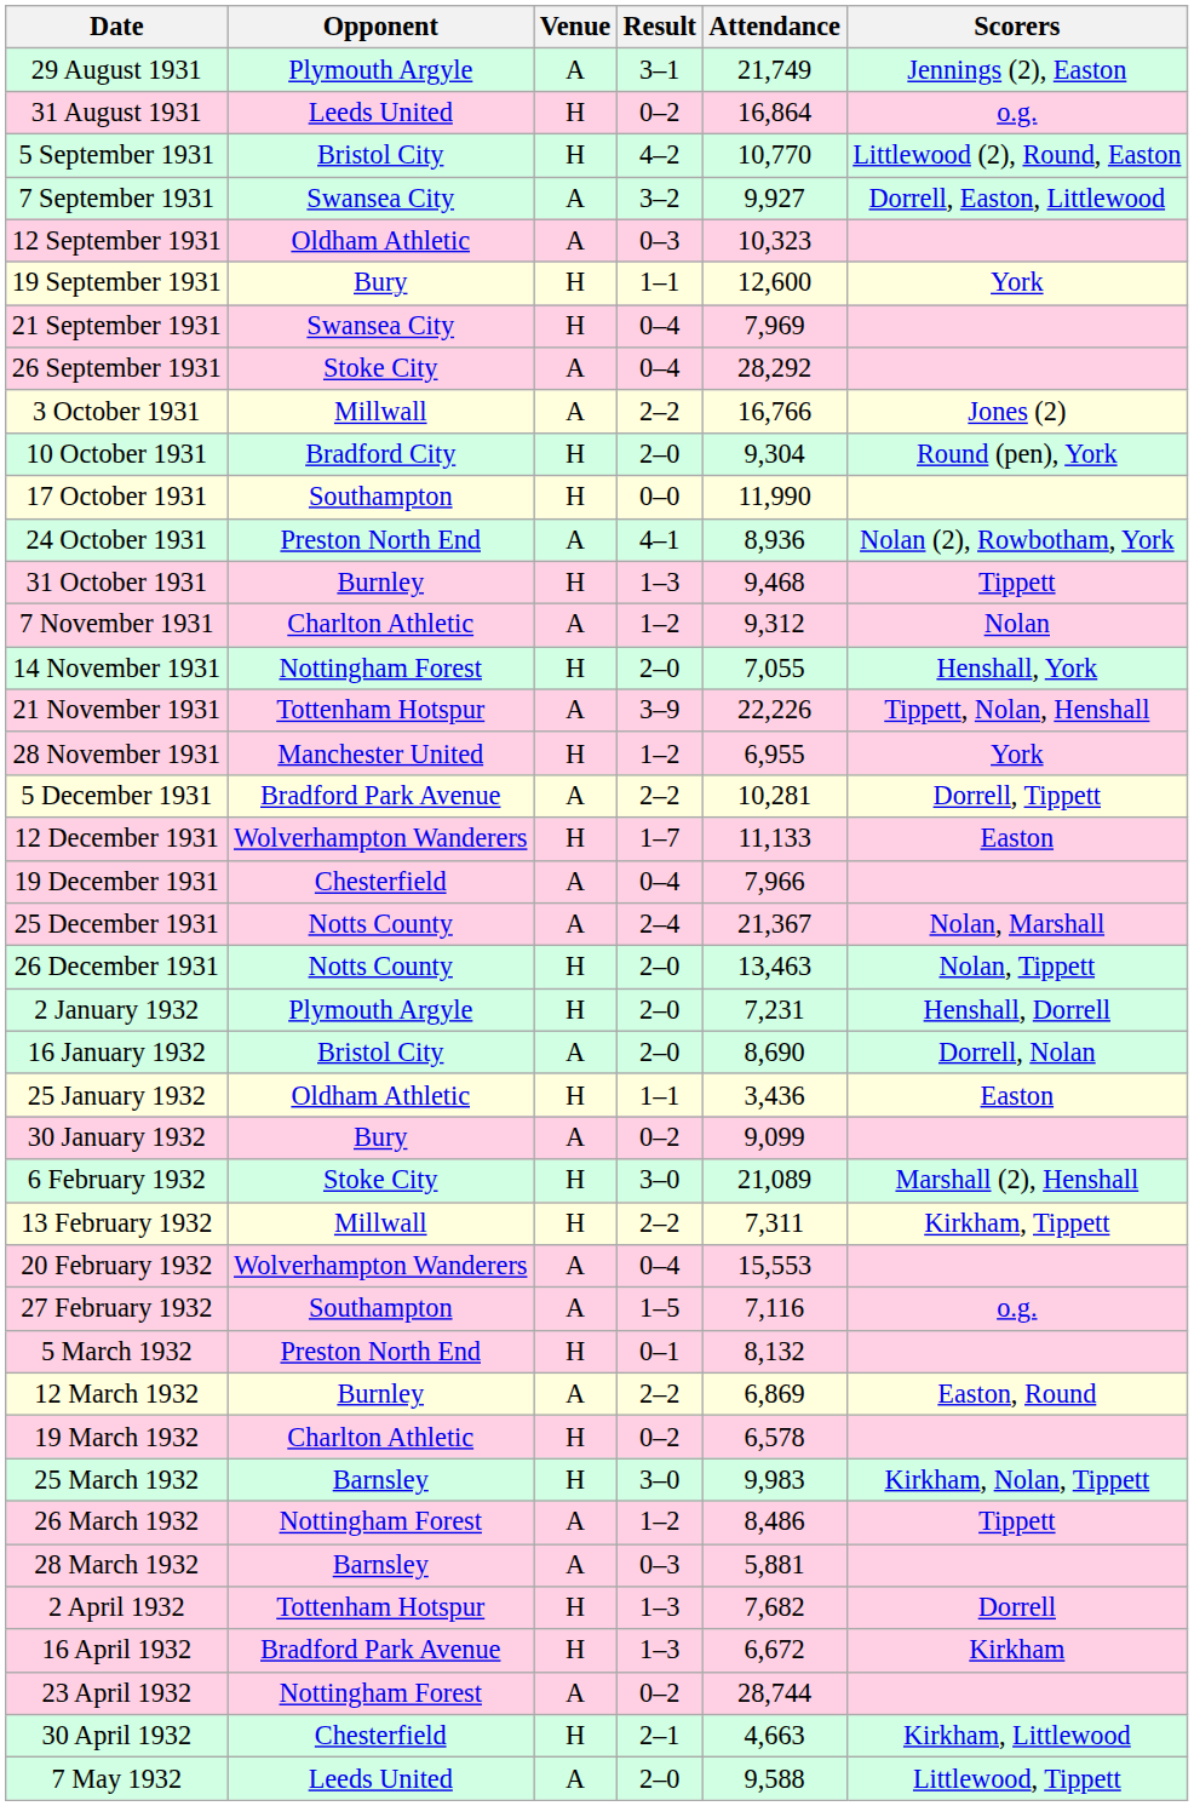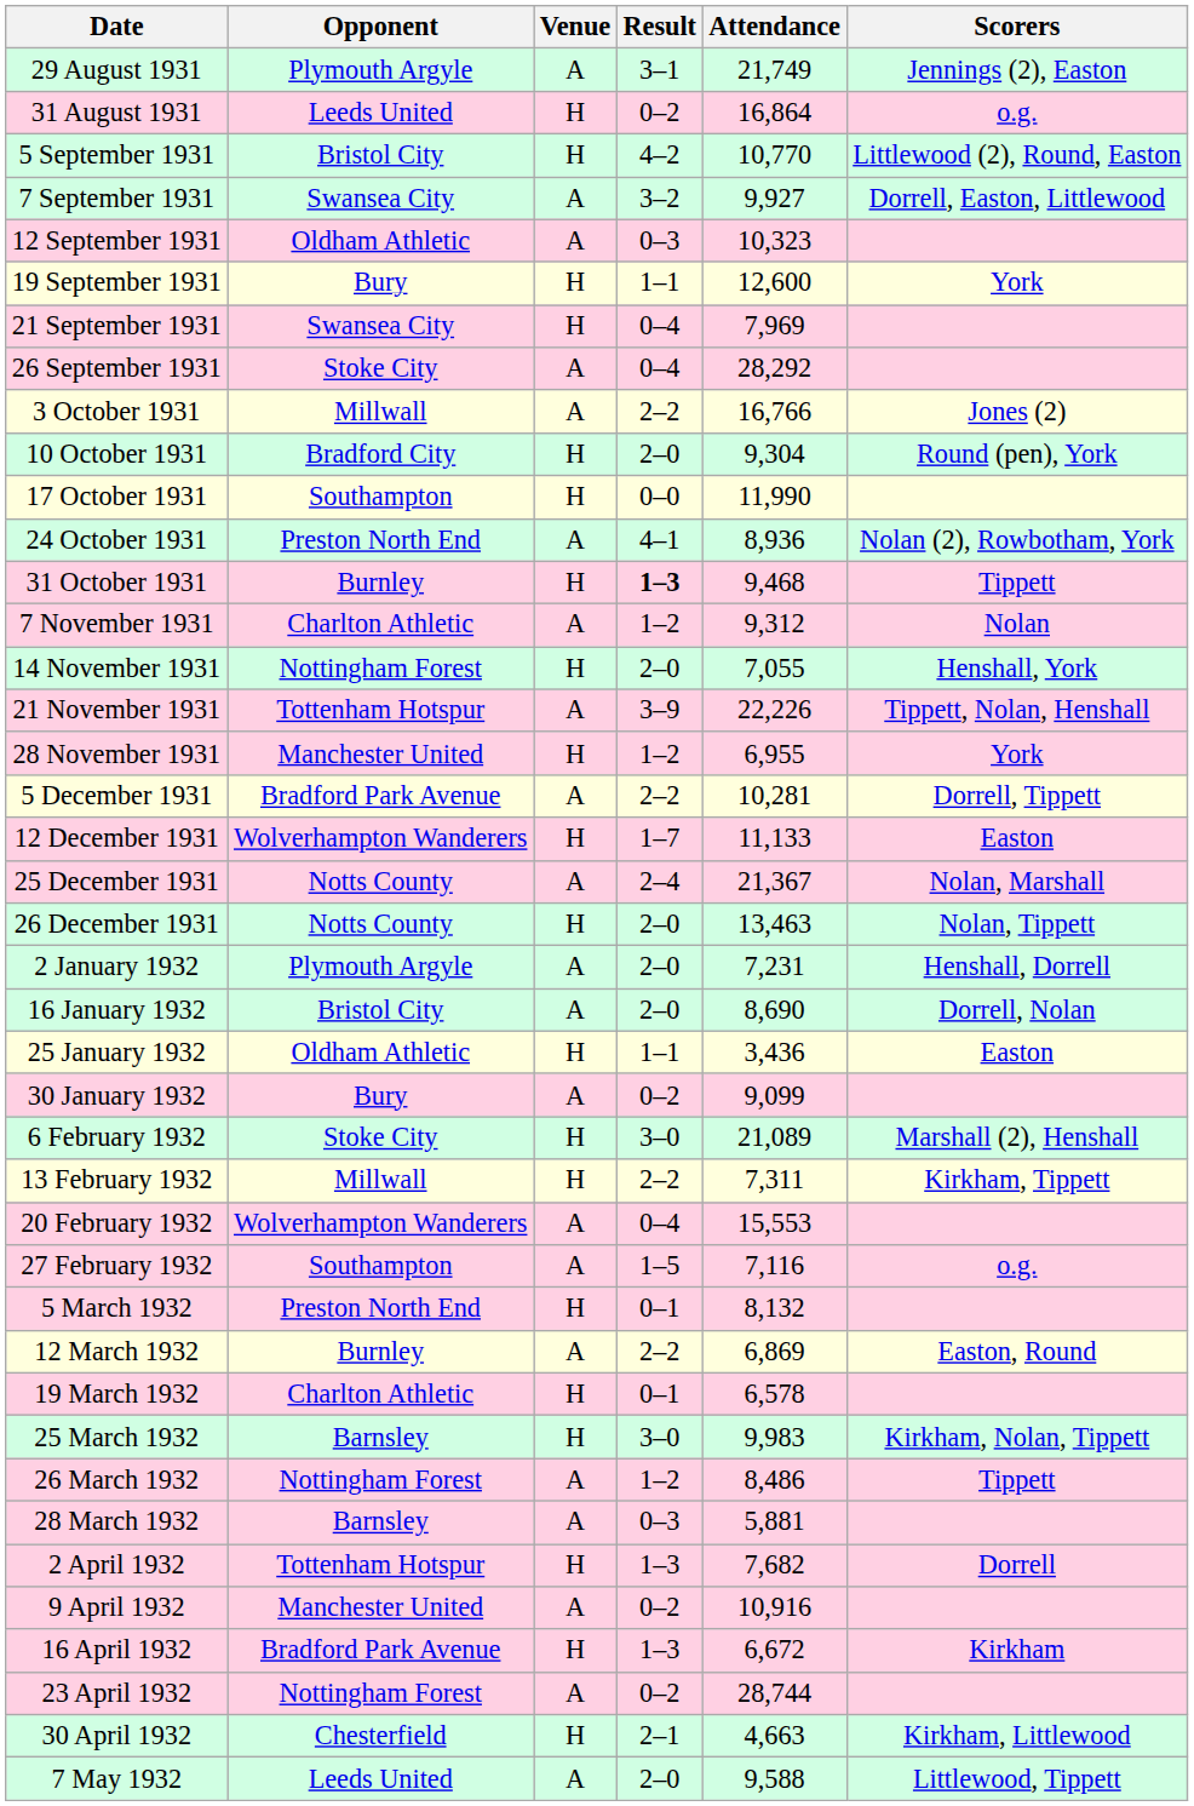31 October 1931 | Result: normal -> bold
- row: 19 December 1931 | Chesterfield | A | 0–4 | 7,966
2 January 1932 | Venue: H -> A
19 March 1932 | Result: 0–2 -> 0–1
+ row: 9 April 1932 | Manchester United | A | 0–2 | 10,916
